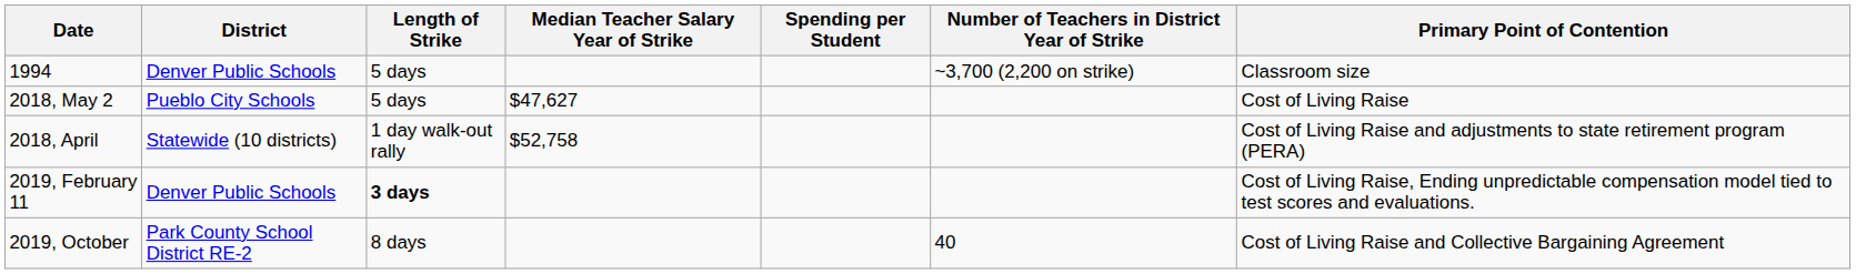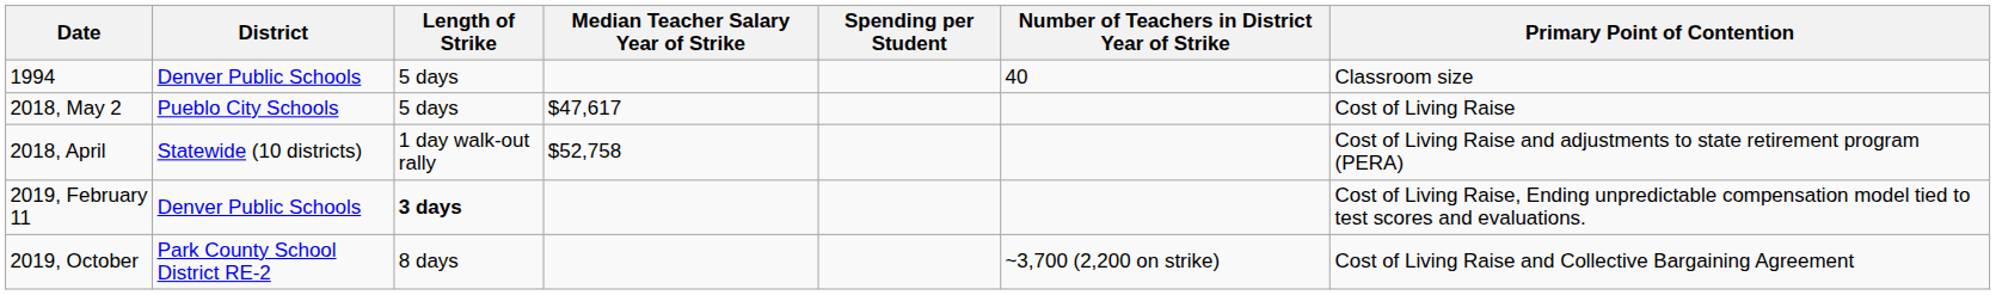1994 | Number of Teachers in District Year of Strike: ~3,700 (2,200 on strike) -> 40
2018, May 2 | Median Teacher Salary Year of Strike: $47,627 -> $47,617
2019, October | Number of Teachers in District Year of Strike: 40 -> ~3,700 (2,200 on strike)
